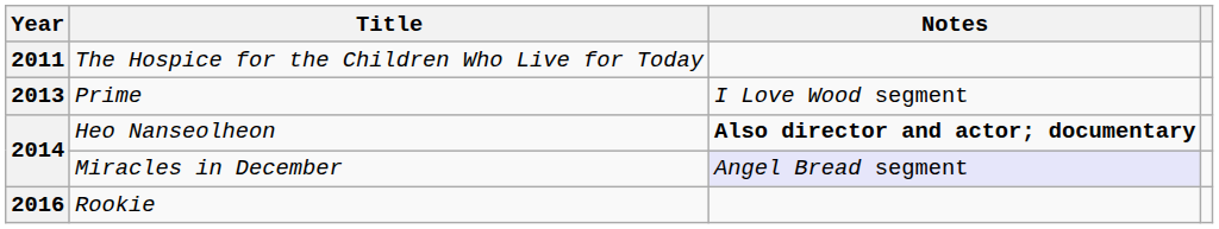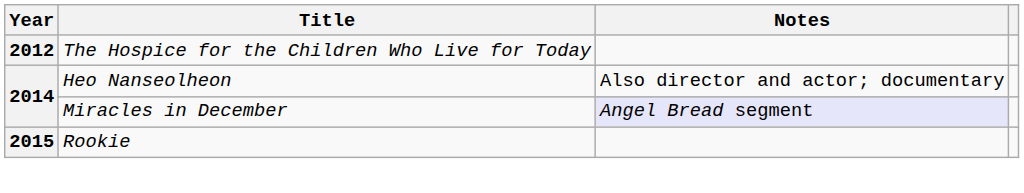The Hospice for the Children Who Live for Today | Year: 2011 -> 2012
- row: 2013 | Prime | I Love Wood segment
Heo Nanseolheon | Notes: bold -> normal
Rookie | Year: 2016 -> 2015
